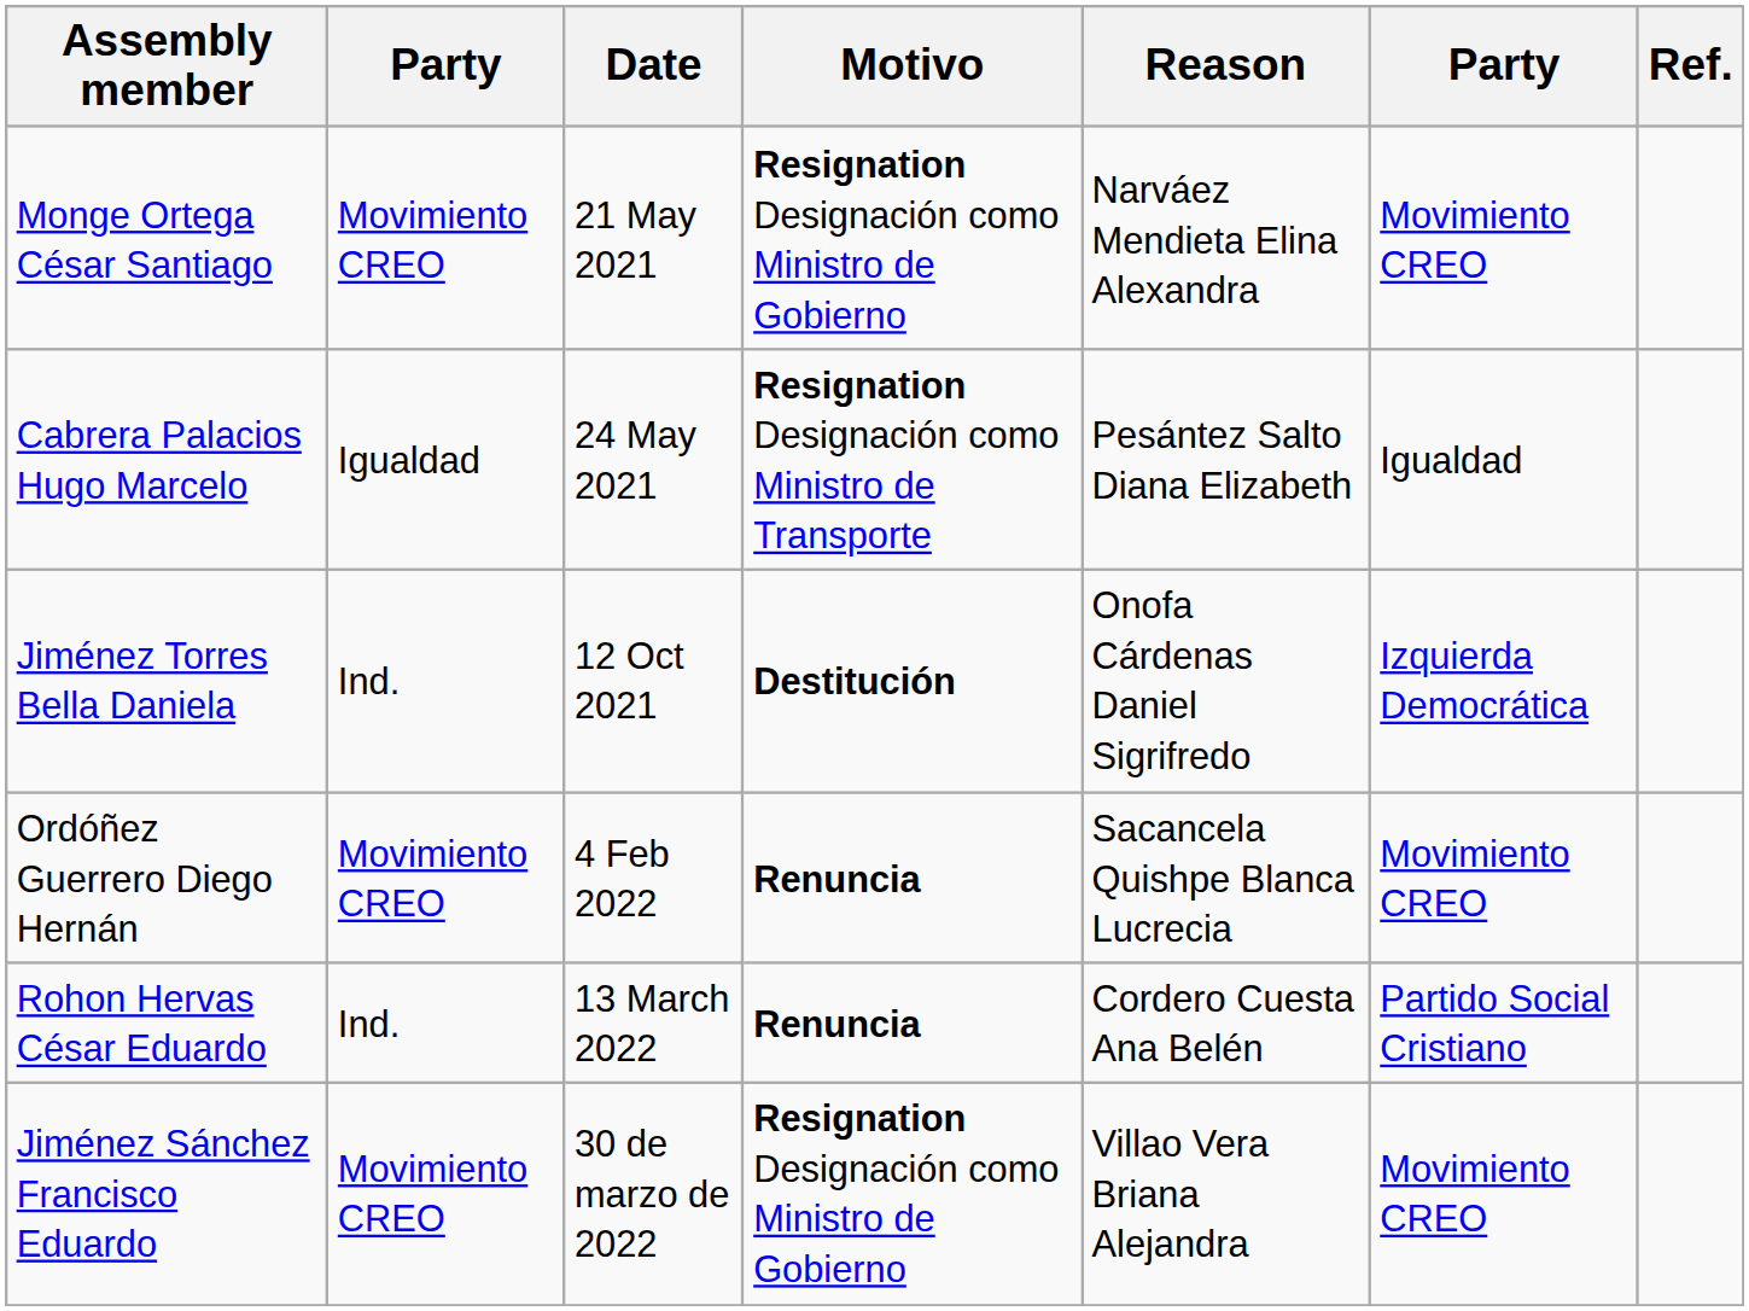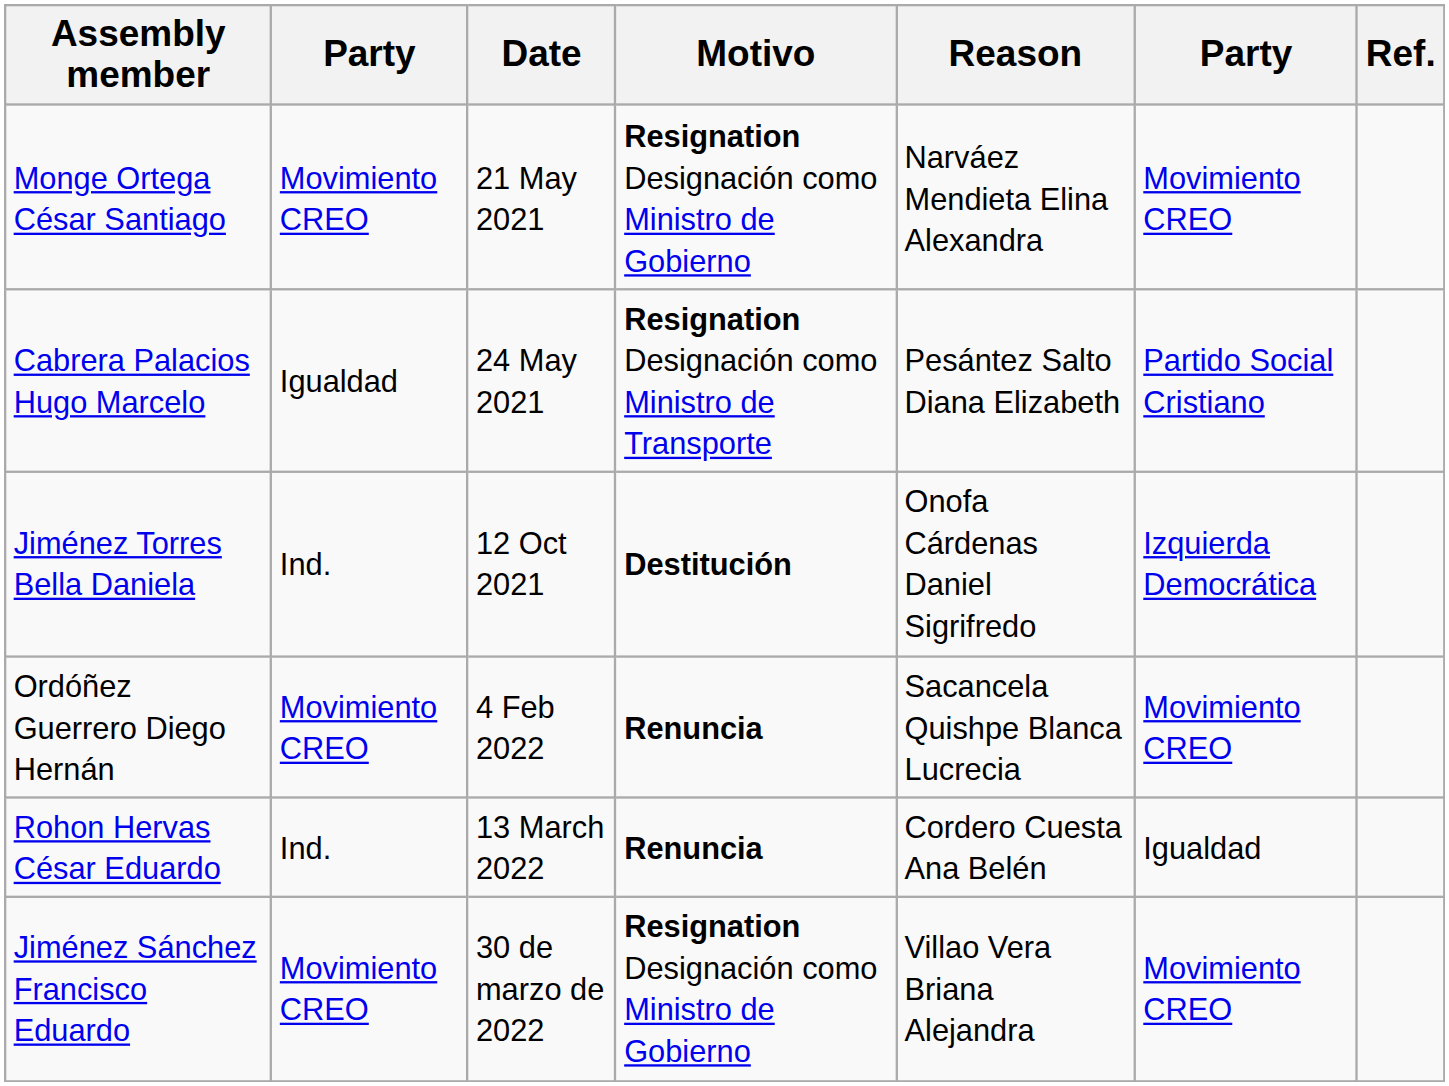Cabrera Palacios Hugo Marcelo | column 6: Igualdad -> Partido Social Cristiano
Rohon Hervas César Eduardo | column 6: Partido Social Cristiano -> Igualdad
